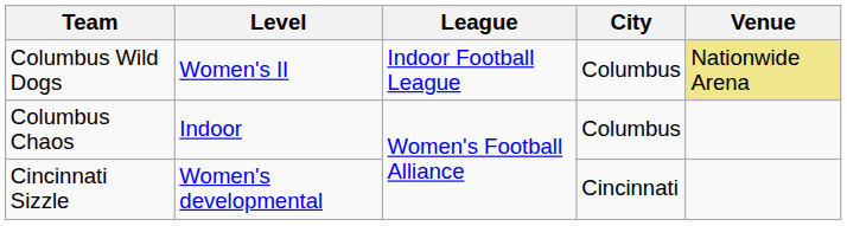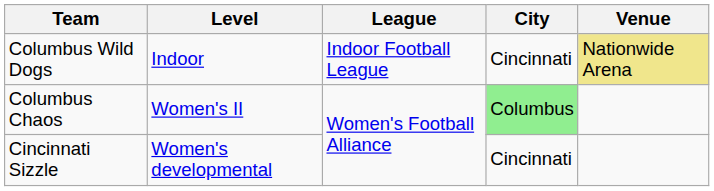Columbus Wild Dogs | Level: Women's II -> Indoor
Columbus Wild Dogs | City: Columbus -> Cincinnati
Columbus Chaos | Level: Indoor -> Women's II
Columbus Chaos | City: no background -> lightgreen background
